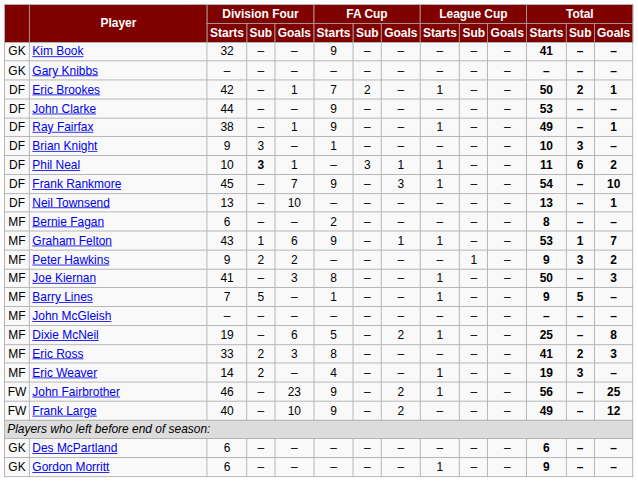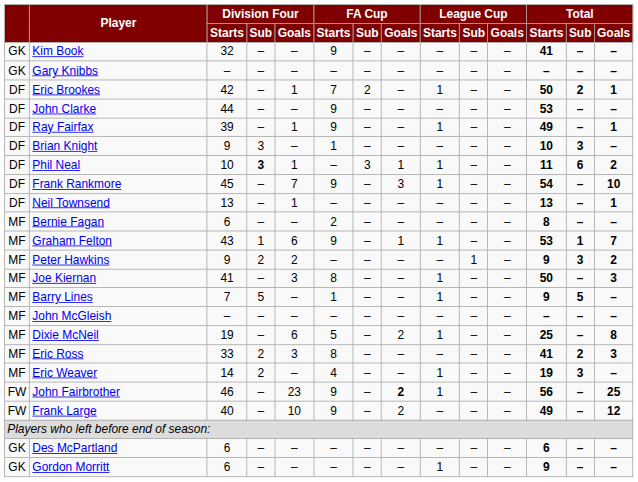Ray Fairfax | Division Four / Starts: 38 -> 39
Neil Townsend | Division Four / Goals: 10 -> 1
John Fairbrother | FA Cup / Goals: normal -> bold
